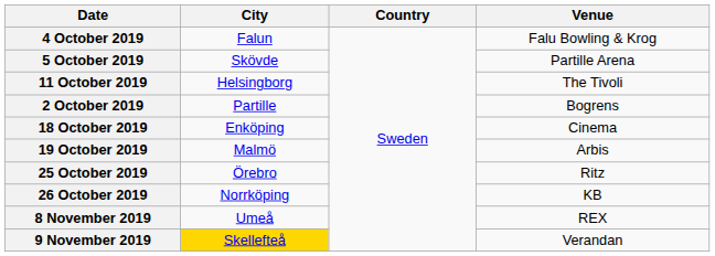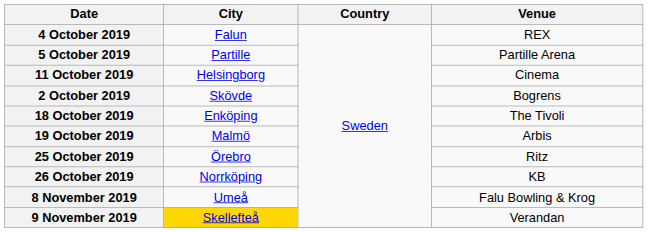4 October 2019 | Venue: Falu Bowling & Krog -> REX
5 October 2019 | City: Skövde -> Partille
11 October 2019 | Venue: The Tivoli -> Cinema
2 October 2019 | City: Partille -> Skövde
18 October 2019 | Venue: Cinema -> The Tivoli
8 November 2019 | Venue: REX -> Falu Bowling & Krog
